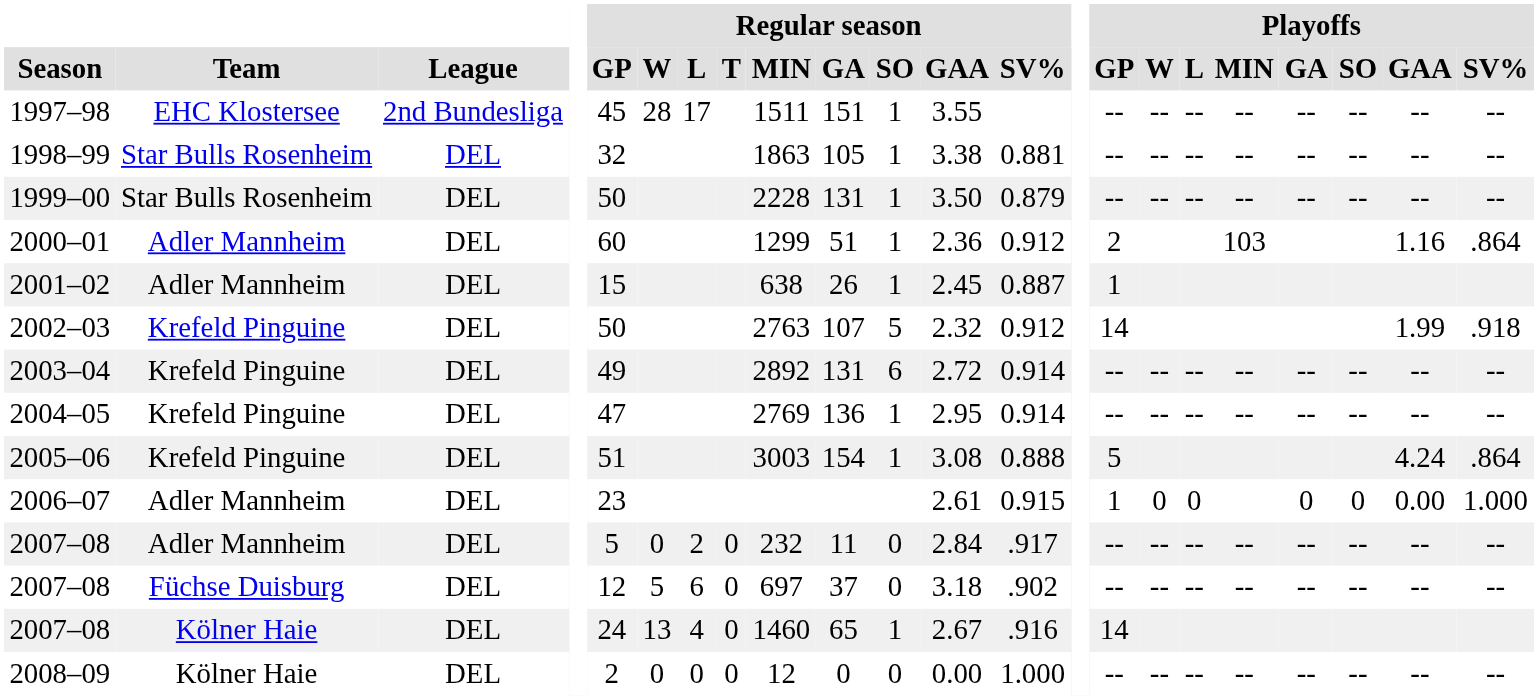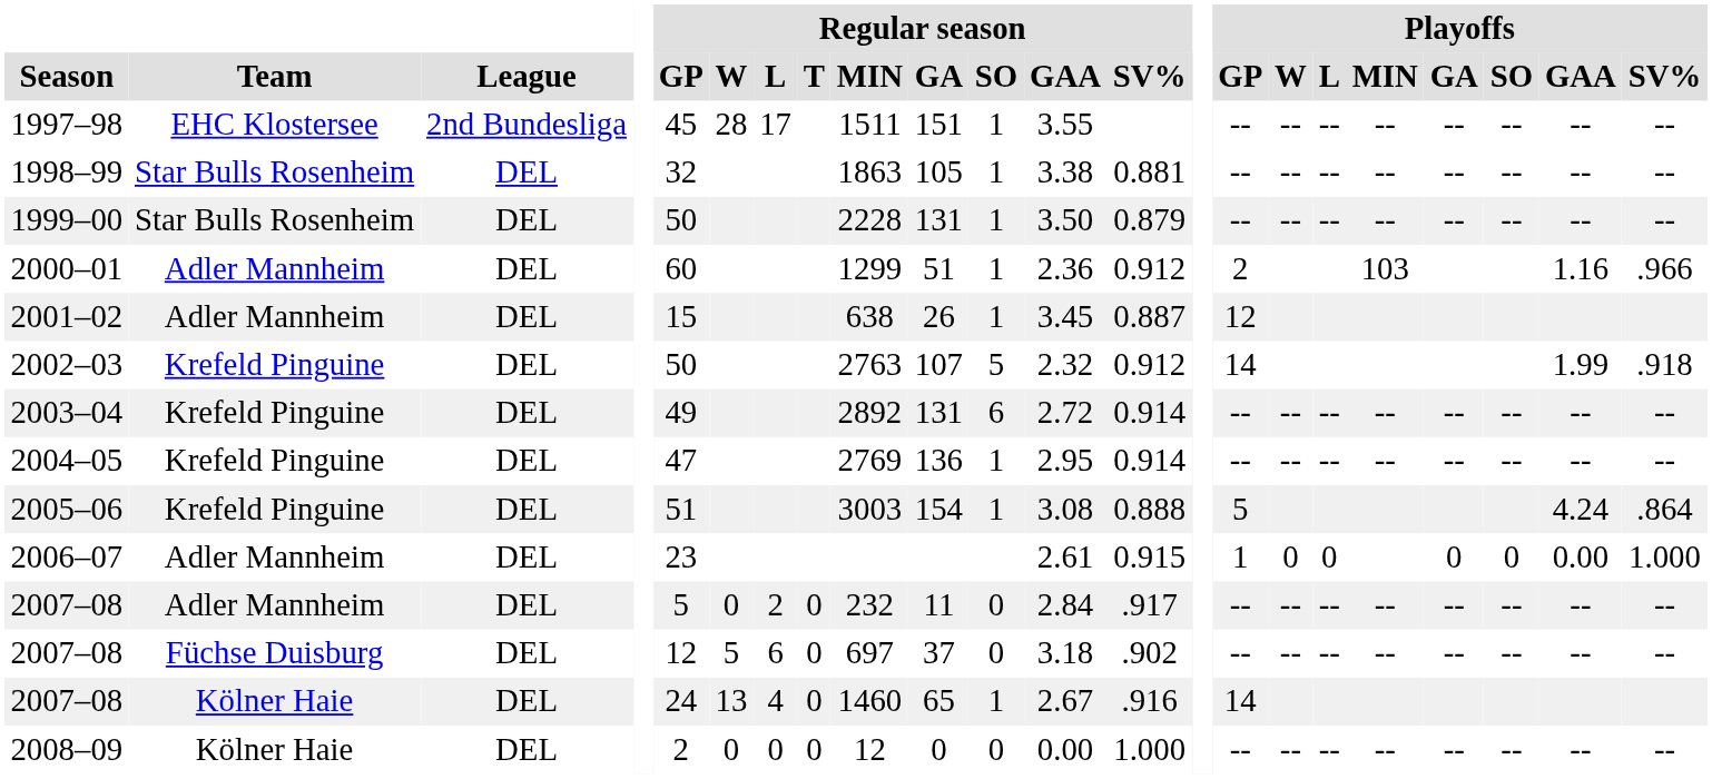2000–01 | Playoffs / SV%: .864 -> .966
2001–02 | Regular season / GAA: 2.45 -> 3.45
2001–02 | Playoffs / GP: 1 -> 12
